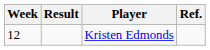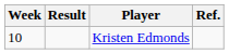Kristen Edmonds | Week: 12 -> 10
